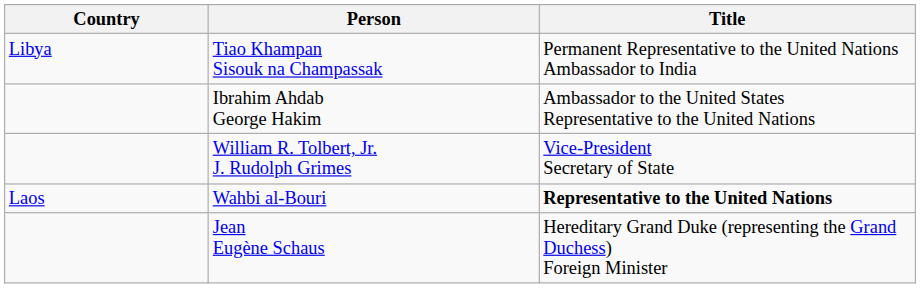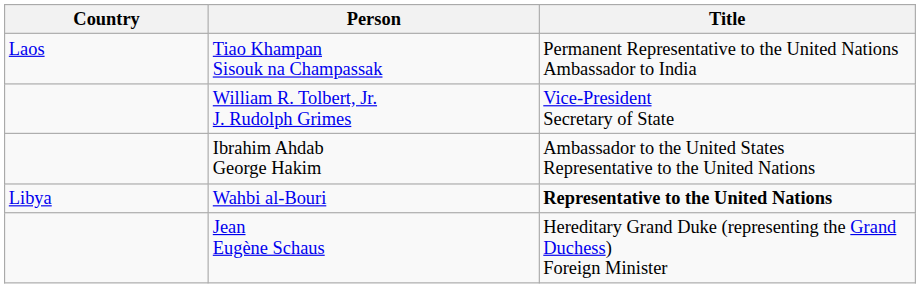Tiao Khampan Sisouk na Champassak | Country: Libya -> Laos
rows swapped: Ibrahim Ahdab George Hakim <-> William R. Tolbert, Jr. J. Rudolph Grimes
Wahbi al-Bouri | Country: Laos -> Libya
